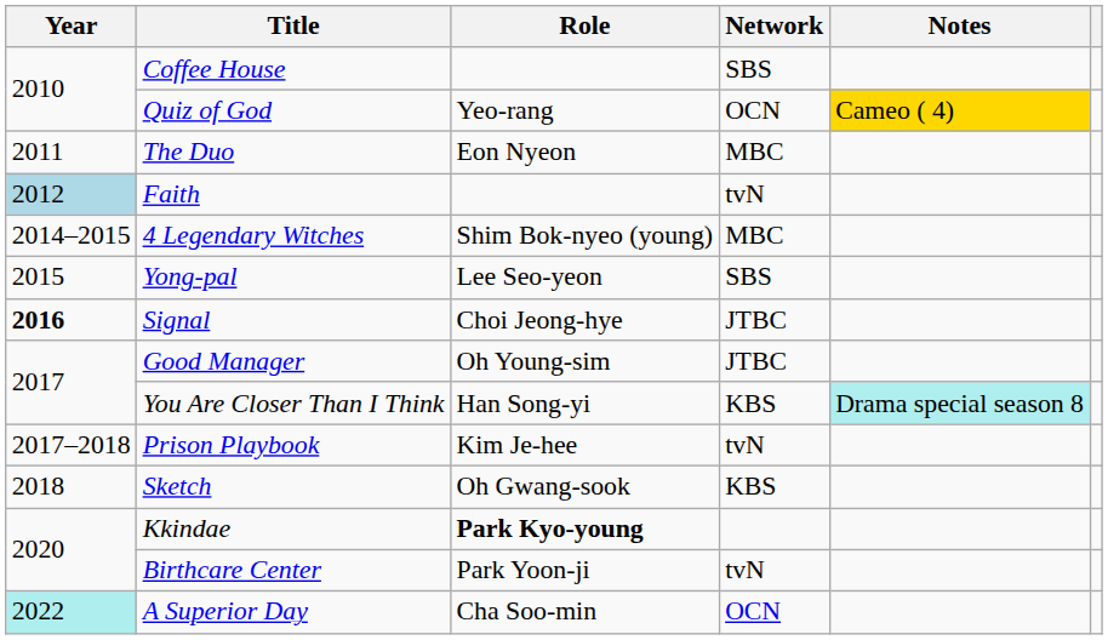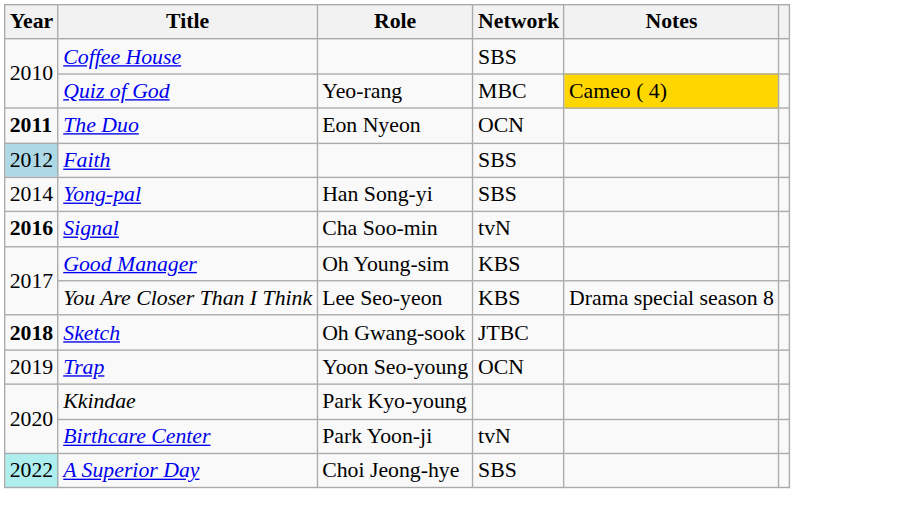Quiz of God | Network: OCN -> MBC
The Duo | Year: normal -> bold
The Duo | Network: MBC -> OCN
Faith | Network: tvN -> SBS
- row: 2014–2015 | 4 Legendary Witches | Shim Bok-nyeo (young) | MBC
Yong-pal | Year: 2015 -> 2014
Yong-pal | Role: Lee Seo-yeon -> Han Song-yi
Signal | Role: Choi Jeong-hye -> Cha Soo-min
Signal | Network: JTBC -> tvN
Good Manager | Network: JTBC -> KBS
You Are Closer Than I Think | Role: Han Song-yi -> Lee Seo-yeon
You Are Closer Than I Think | Notes: paleturquoise background -> no background
- row: 2017–2018 | Prison Playbook | Kim Je-hee | tvN
Sketch | Year: normal -> bold
Sketch | Network: KBS -> JTBC
+ row: 2019 | Trap | Yoon Seo-young | OCN
Kkindae | Role: bold -> normal
A Superior Day | Role: Cha Soo-min -> Choi Jeong-hye
A Superior Day | Network: OCN -> SBS
